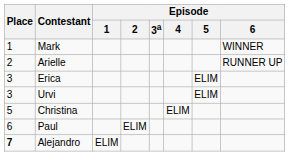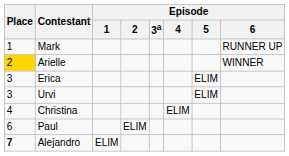Mark | Episode / 6: WINNER -> RUNNER UP
Arielle | Place: no background -> gold background
Arielle | Episode / 6: RUNNER UP -> WINNER
Christina | Place: 5 -> 4
